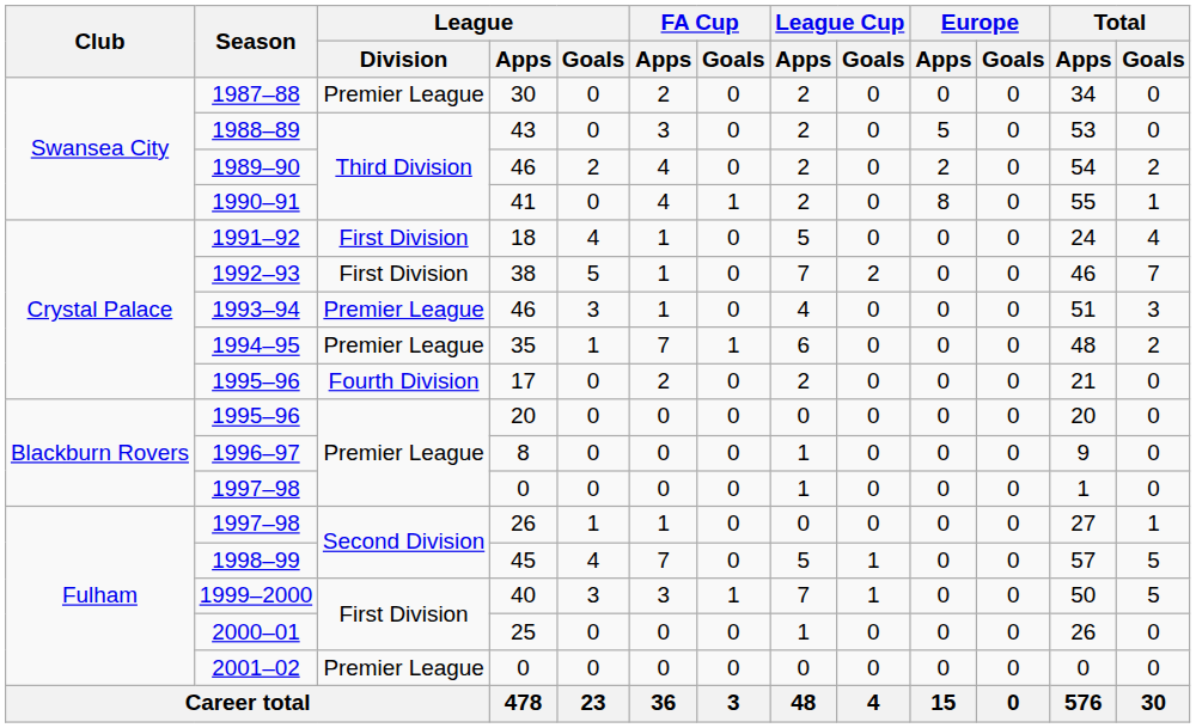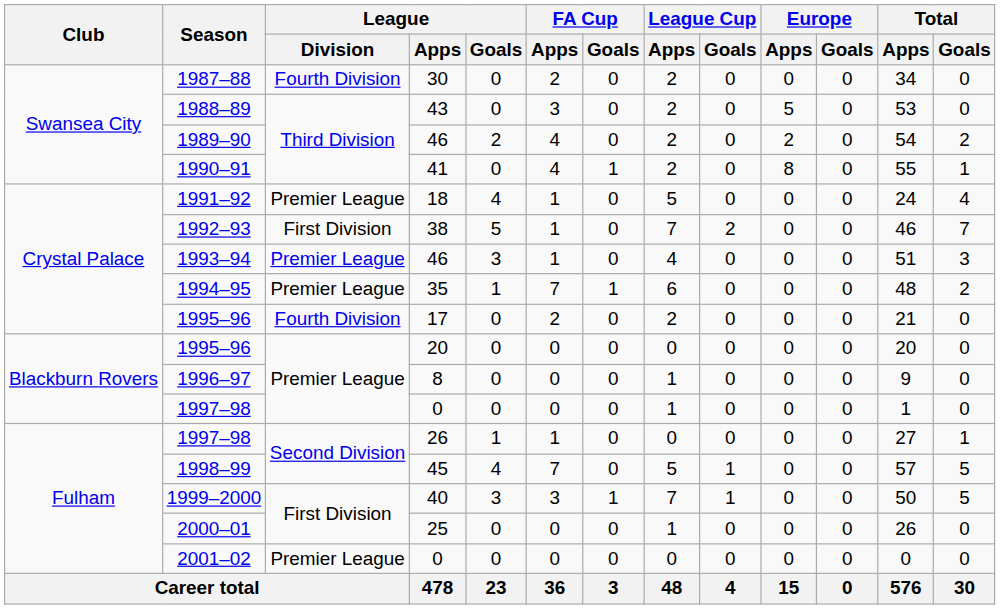1987–88 | League / Division: Premier League -> Fourth Division
1991–92 | League / Division: First Division -> Premier League
